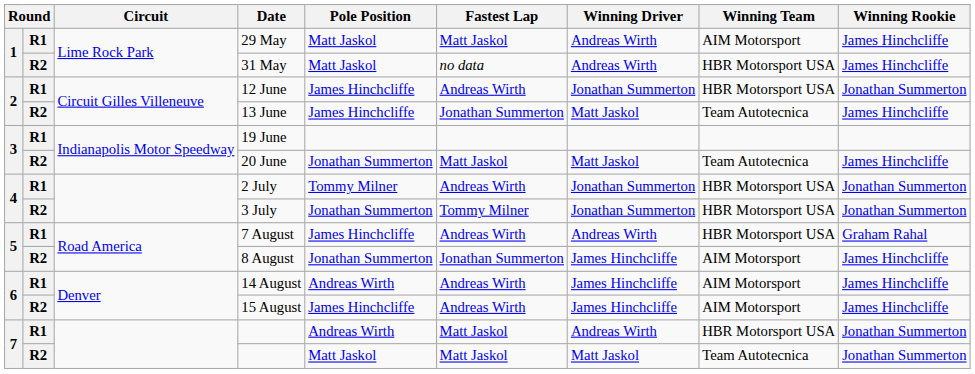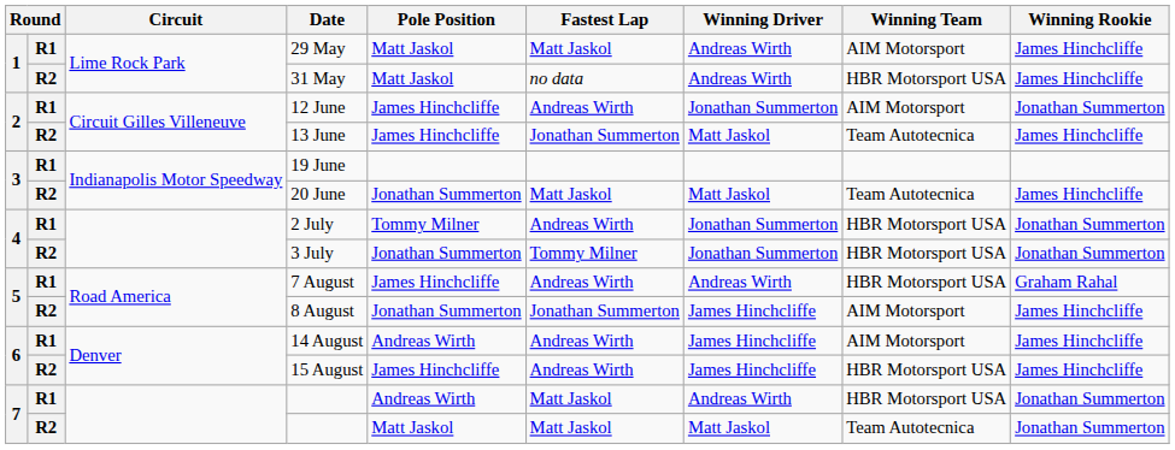12 June | Winning Team: HBR Motorsport USA -> AIM Motorsport
15 August | Winning Team: AIM Motorsport -> HBR Motorsport USA
